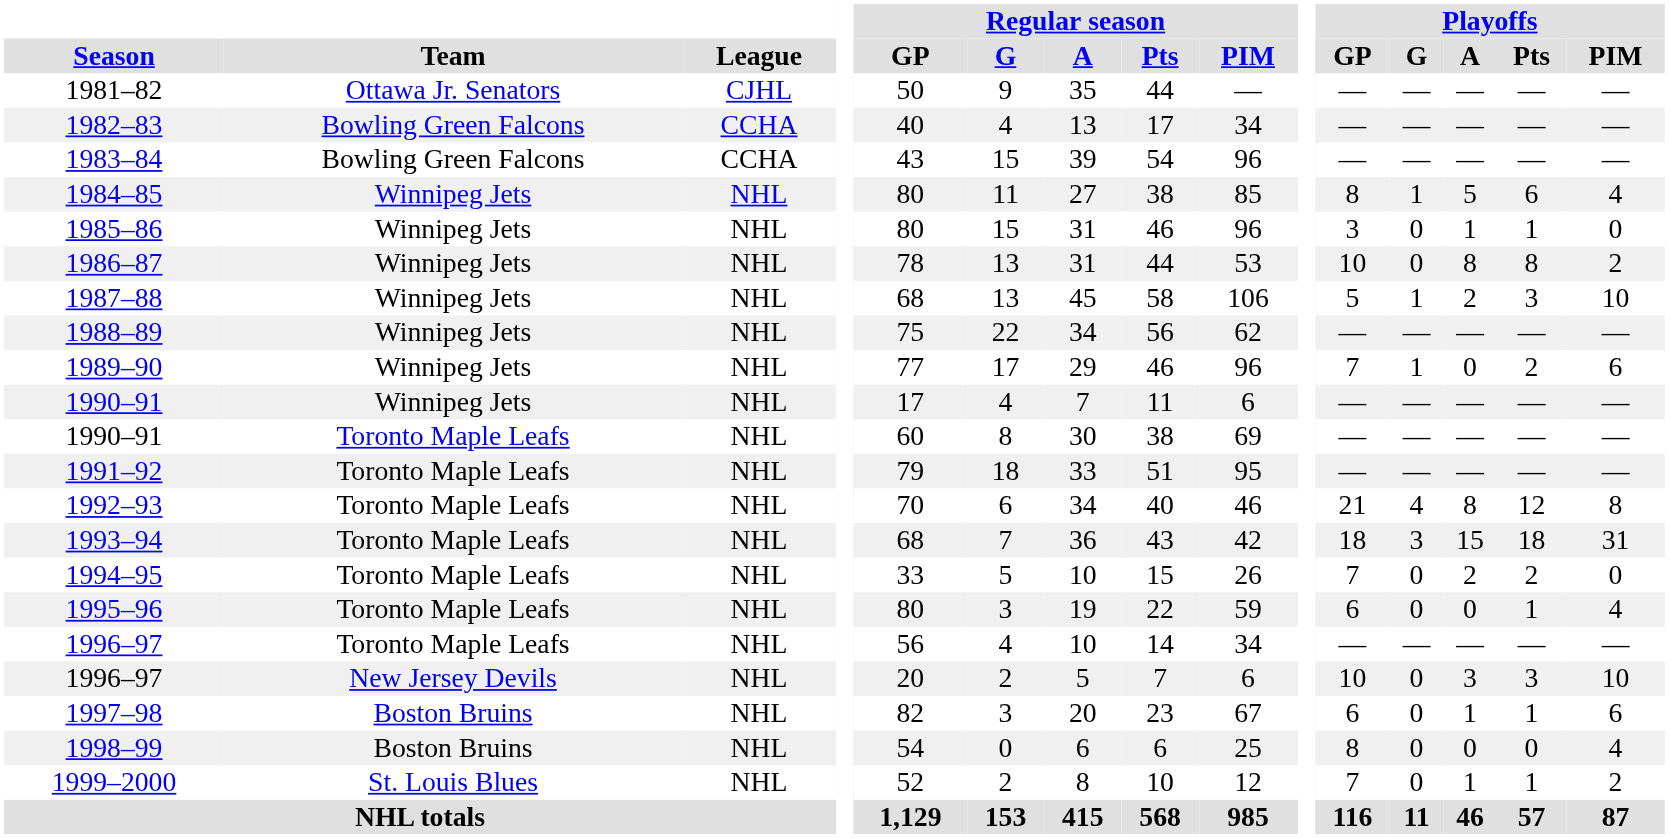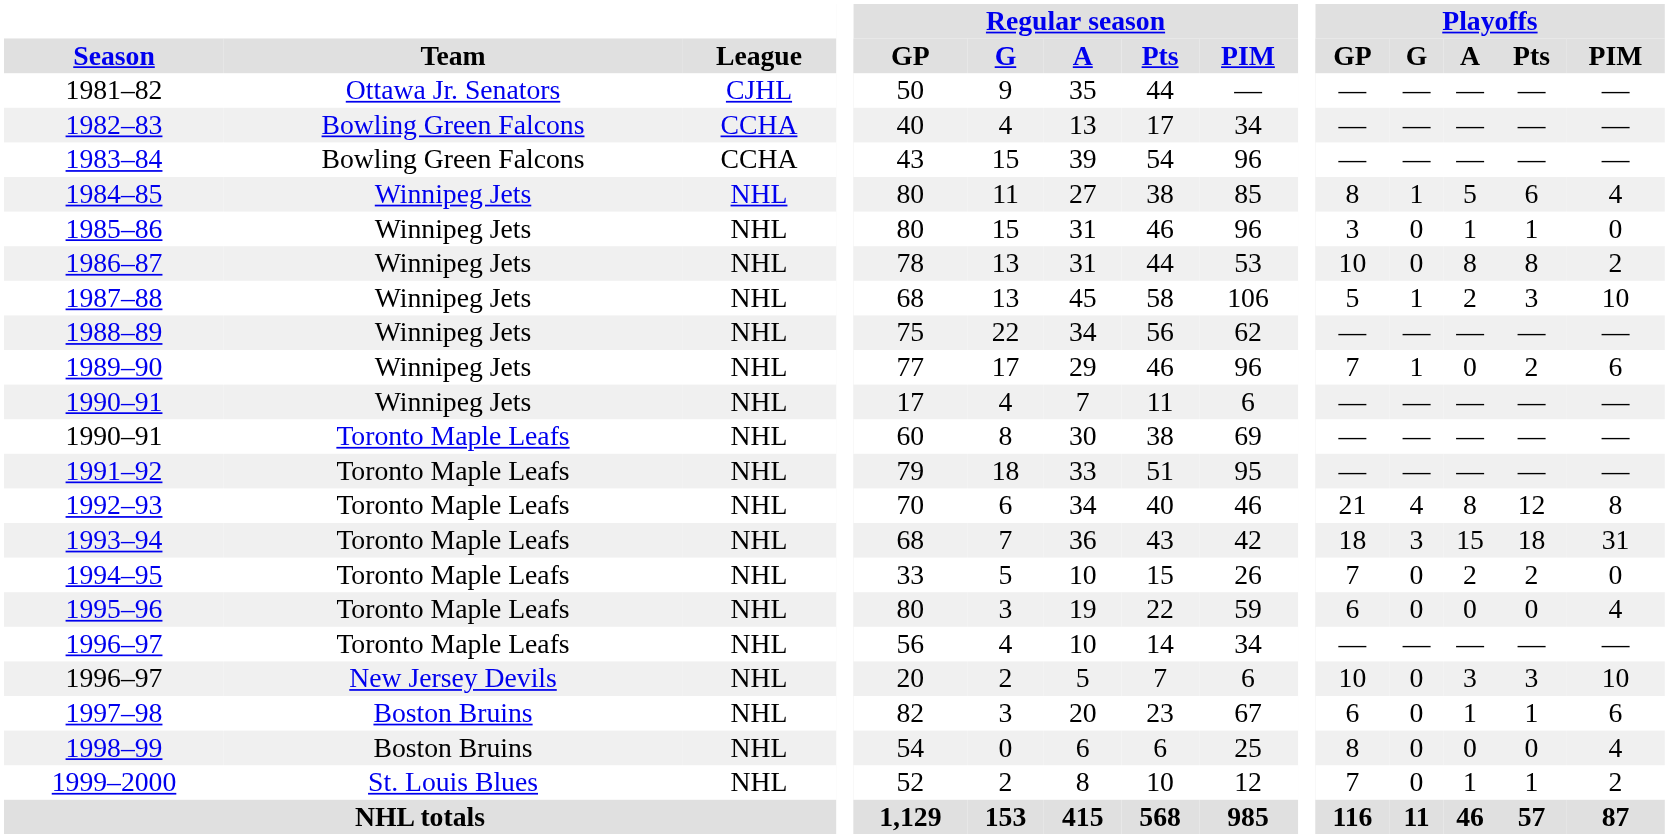1995–96 | Playoffs / Pts: 1 -> 0
